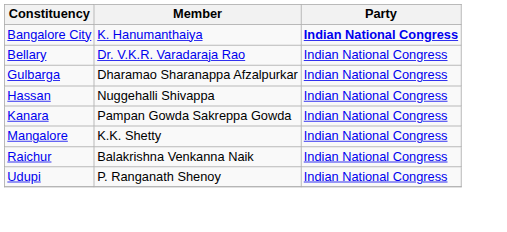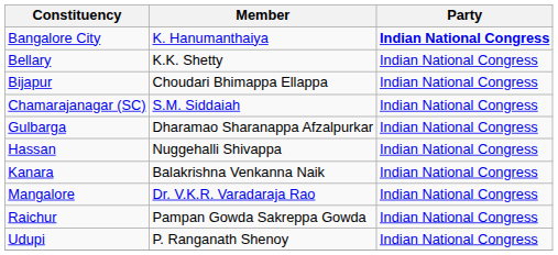Bellary | Member: Dr. V.K.R. Varadaraja Rao -> K.K. Shetty
+ row: Bijapur | Choudari Bhimappa Ellappa | Indian National Congress
+ row: Chamarajanagar (SC) | S.M. Siddaiah | Indian National Congress
Kanara | Member: Pampan Gowda Sakreppa Gowda -> Balakrishna Venkanna Naik
Mangalore | Member: K.K. Shetty -> Dr. V.K.R. Varadaraja Rao
Raichur | Member: Balakrishna Venkanna Naik -> Pampan Gowda Sakreppa Gowda
